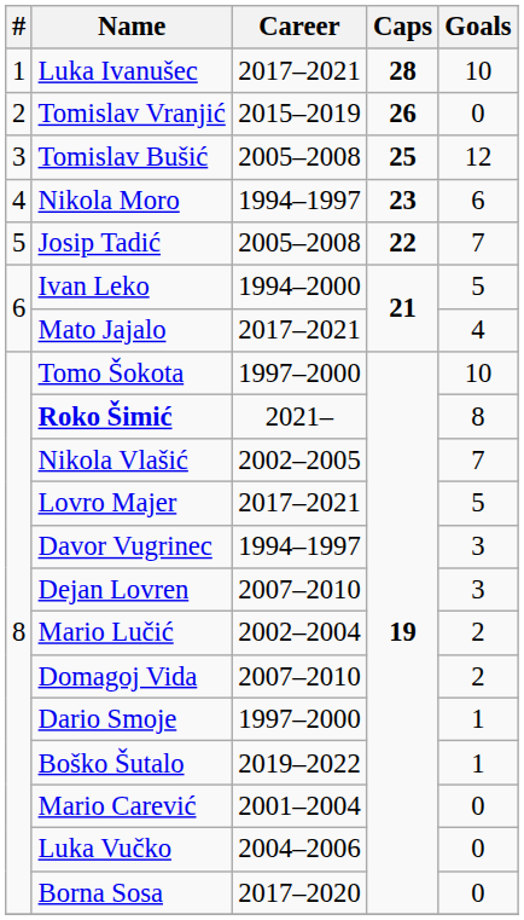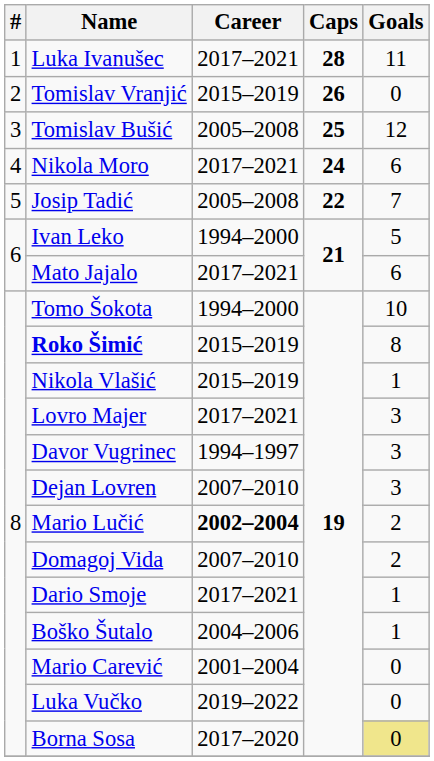Luka Ivanušec | Goals: 10 -> 11
Nikola Moro | Career: 1994–1997 -> 2017–2021
Nikola Moro | Caps: 23 -> 24
Mato Jajalo | Goals: 4 -> 6
Tomo Šokota | Career: 1997–2000 -> 1994–2000
Roko Šimić | Career: 2021– -> 2015–2019
Nikola Vlašić | Career: 2002–2005 -> 2015–2019
Nikola Vlašić | Goals: 7 -> 1
Lovro Majer | Goals: 5 -> 3
Mario Lučić | Career: normal -> bold
Dario Smoje | Career: 1997–2000 -> 2017–2021
Boško Šutalo | Career: 2019–2022 -> 2004–2006
Luka Vučko | Career: 2004–2006 -> 2019–2022
Borna Sosa | Goals: no background -> khaki background
